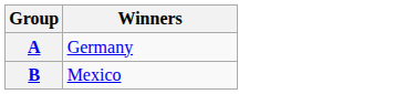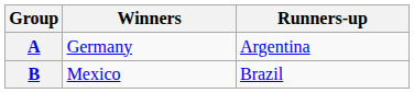+ column: Runners-up | Argentina | Brazil
